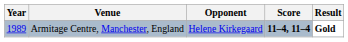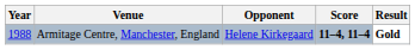Armitage Centre, Manchester, England | Year: 1989 -> 1988
